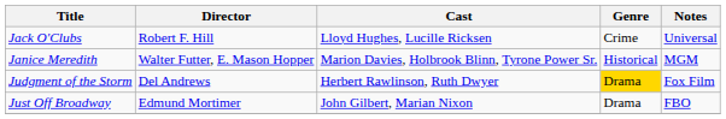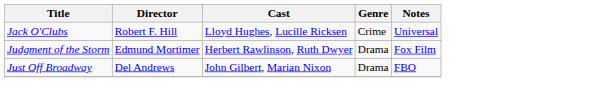- row: Janice Meredith | Walter Futter, E. Mason Hopper | Marion Davies, Holbrook Blinn, Tyrone Power Sr. | Historical | MGM
Judgment of the Storm | Director: Del Andrews -> Edmund Mortimer
Judgment of the Storm | Genre: gold background -> no background
Just Off Broadway | Director: Edmund Mortimer -> Del Andrews
